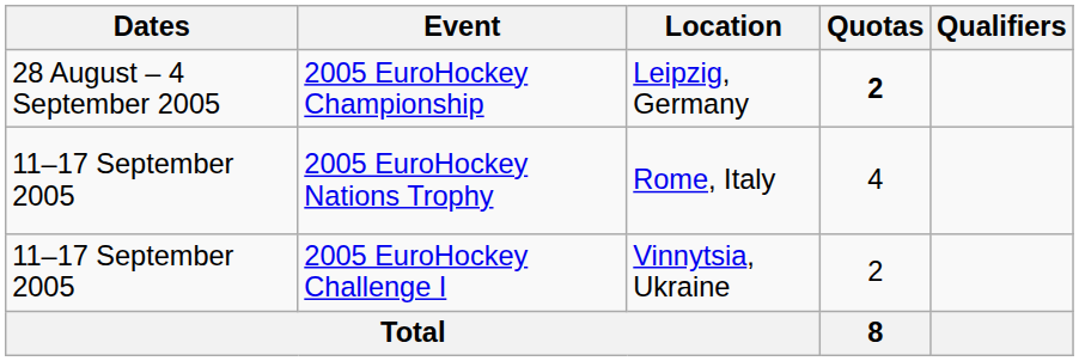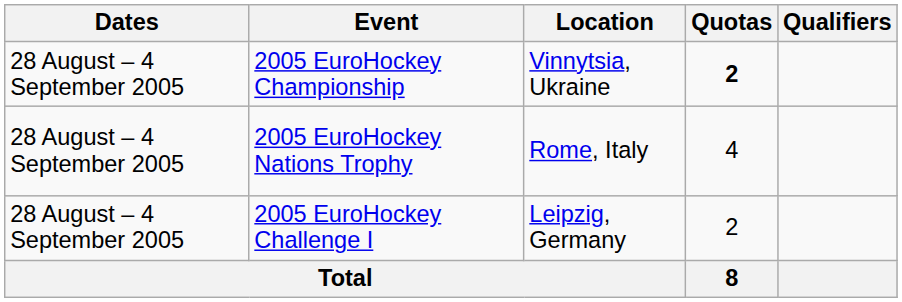2005 EuroHockey Championship | Location: Leipzig, Germany -> Vinnytsia, Ukraine
2005 EuroHockey Nations Trophy | Dates: 11–17 September 2005 -> 28 August – 4 September 2005
2005 EuroHockey Challenge I | Dates: 11–17 September 2005 -> 28 August – 4 September 2005
2005 EuroHockey Challenge I | Location: Vinnytsia, Ukraine -> Leipzig, Germany
